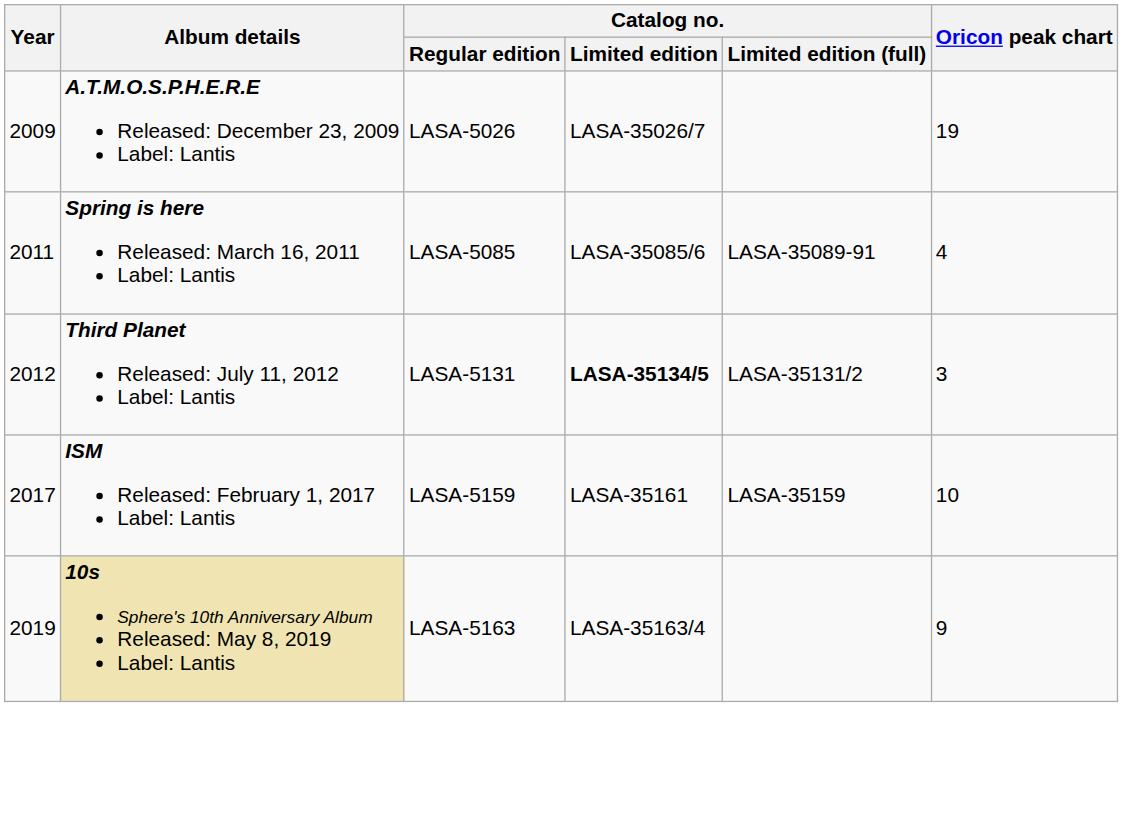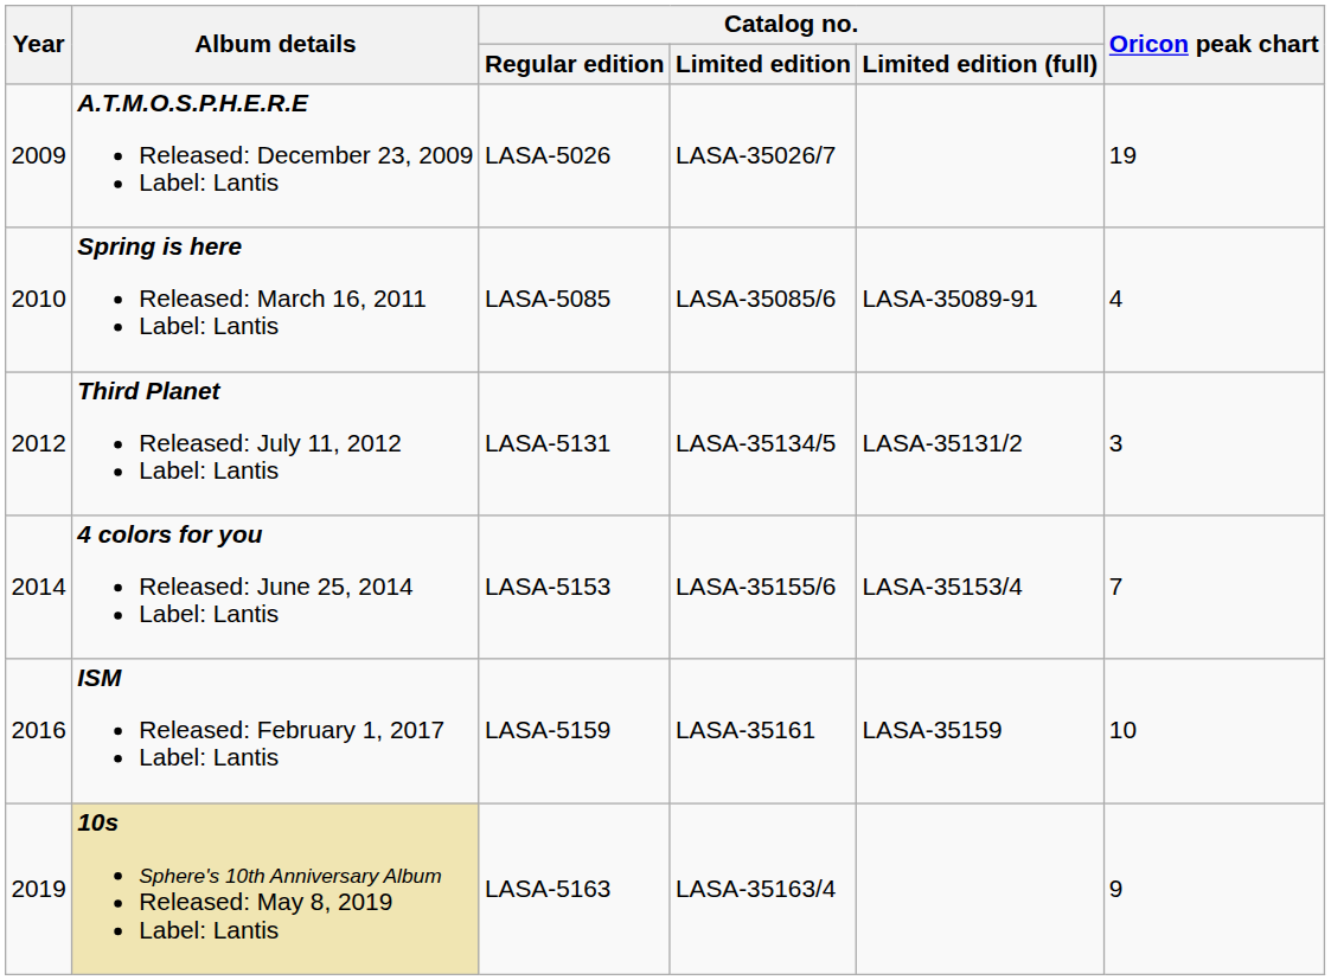Spring is here Released: March 16, 2011 Label: Lantis | Year: 2011 -> 2010
Third Planet Released: July 11, 2012 Label: Lantis | Catalog no. / Limited edition: bold -> normal
+ row: 2014 | 4 colors for you Released: June 25, 2014 Label: Lantis | LASA-5153 | LASA-35155/6 | LASA-35153/4 | 7
ISM Released: February 1, 2017 Label: Lantis | Year: 2017 -> 2016
